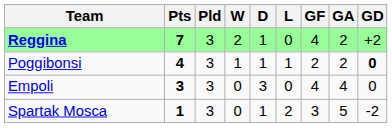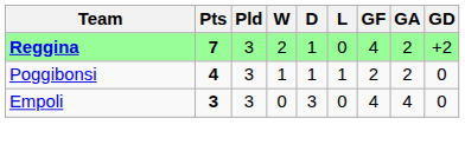Poggibonsi | GD: bold -> normal
- row: Spartak Mosca | 1 | 3 | 0 | 1 | 2 | 3 | 5 | -2
